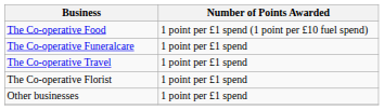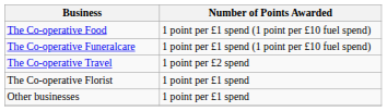The Co-operative Funeralcare | Number of Points Awarded: 1 point per £1 spend -> 1 point per £1 spend (1 point per £10 fuel spend)
The Co-operative Travel | Number of Points Awarded: 1 point per £1 spend -> 1 point per £2 spend
